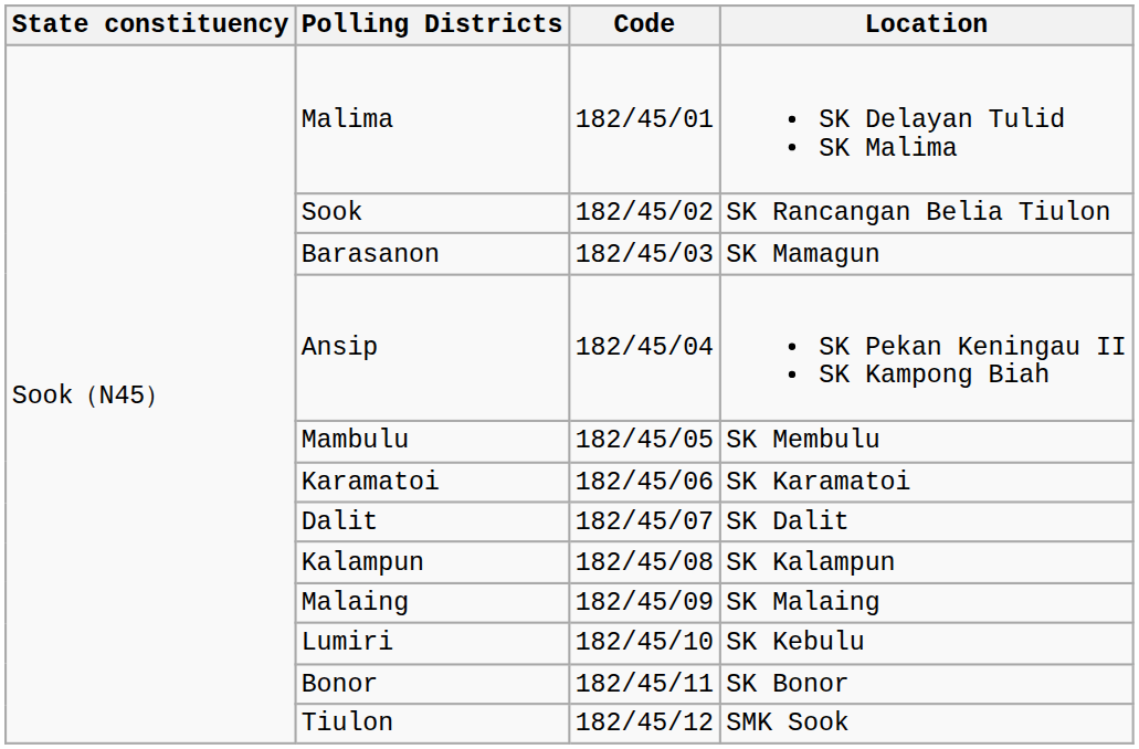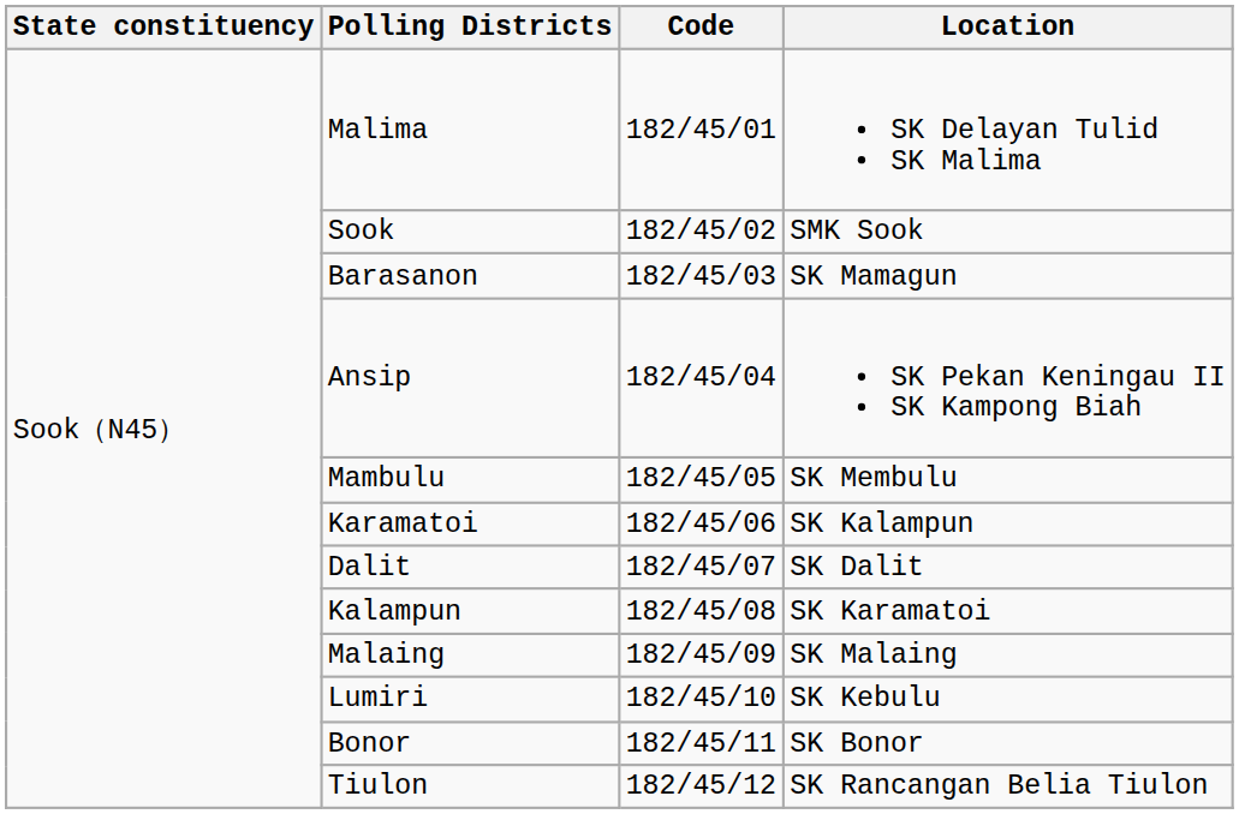Sook | Location: SK Rancangan Belia Tiulon -> SMK Sook
Karamatoi | Location: SK Karamatoi -> SK Kalampun
Kalampun | Location: SK Kalampun -> SK Karamatoi
Tiulon | Location: SMK Sook -> SK Rancangan Belia Tiulon
